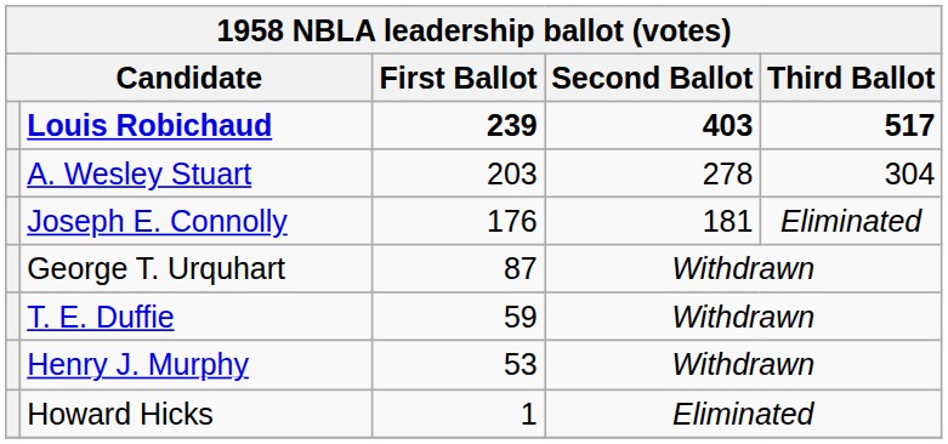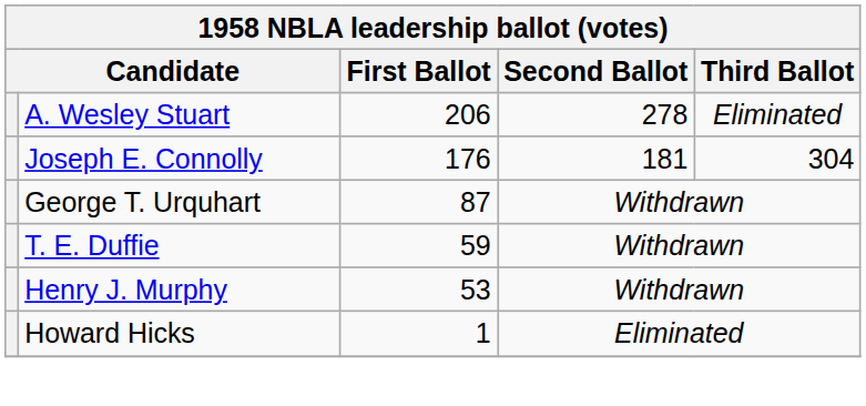- row: Louis Robichaud | 239 | 403 | 517
A. Wesley Stuart | First Ballot: 203 -> 206
A. Wesley Stuart | Third Ballot: 304 -> Eliminated
Joseph E. Connolly | Third Ballot: Eliminated -> 304
